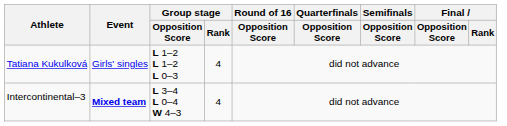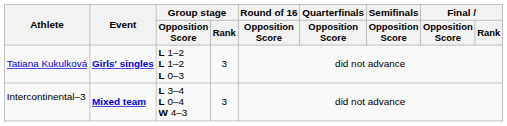Tatiana Kukulková | Event: normal -> bold
Tatiana Kukulková | Group stage / Rank: 4 -> 3
Intercontinental–3 | Group stage / Rank: 4 -> 3
